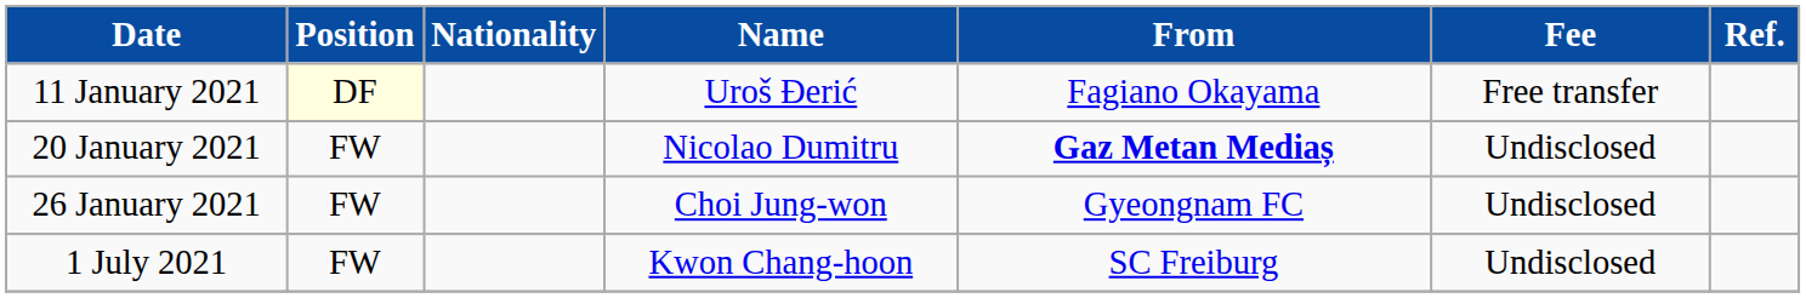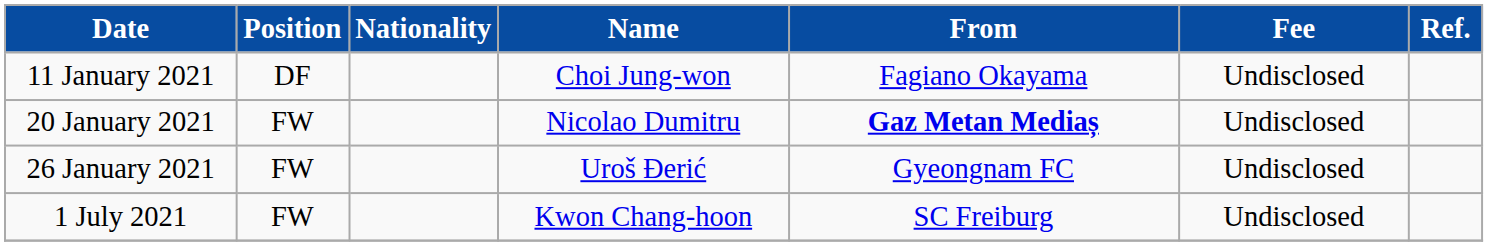11 January 2021 | Position: lightyellow background -> no background
11 January 2021 | Name: Uroš Đerić -> Choi Jung-won
11 January 2021 | Fee: Free transfer -> Undisclosed
26 January 2021 | Name: Choi Jung-won -> Uroš Đerić
